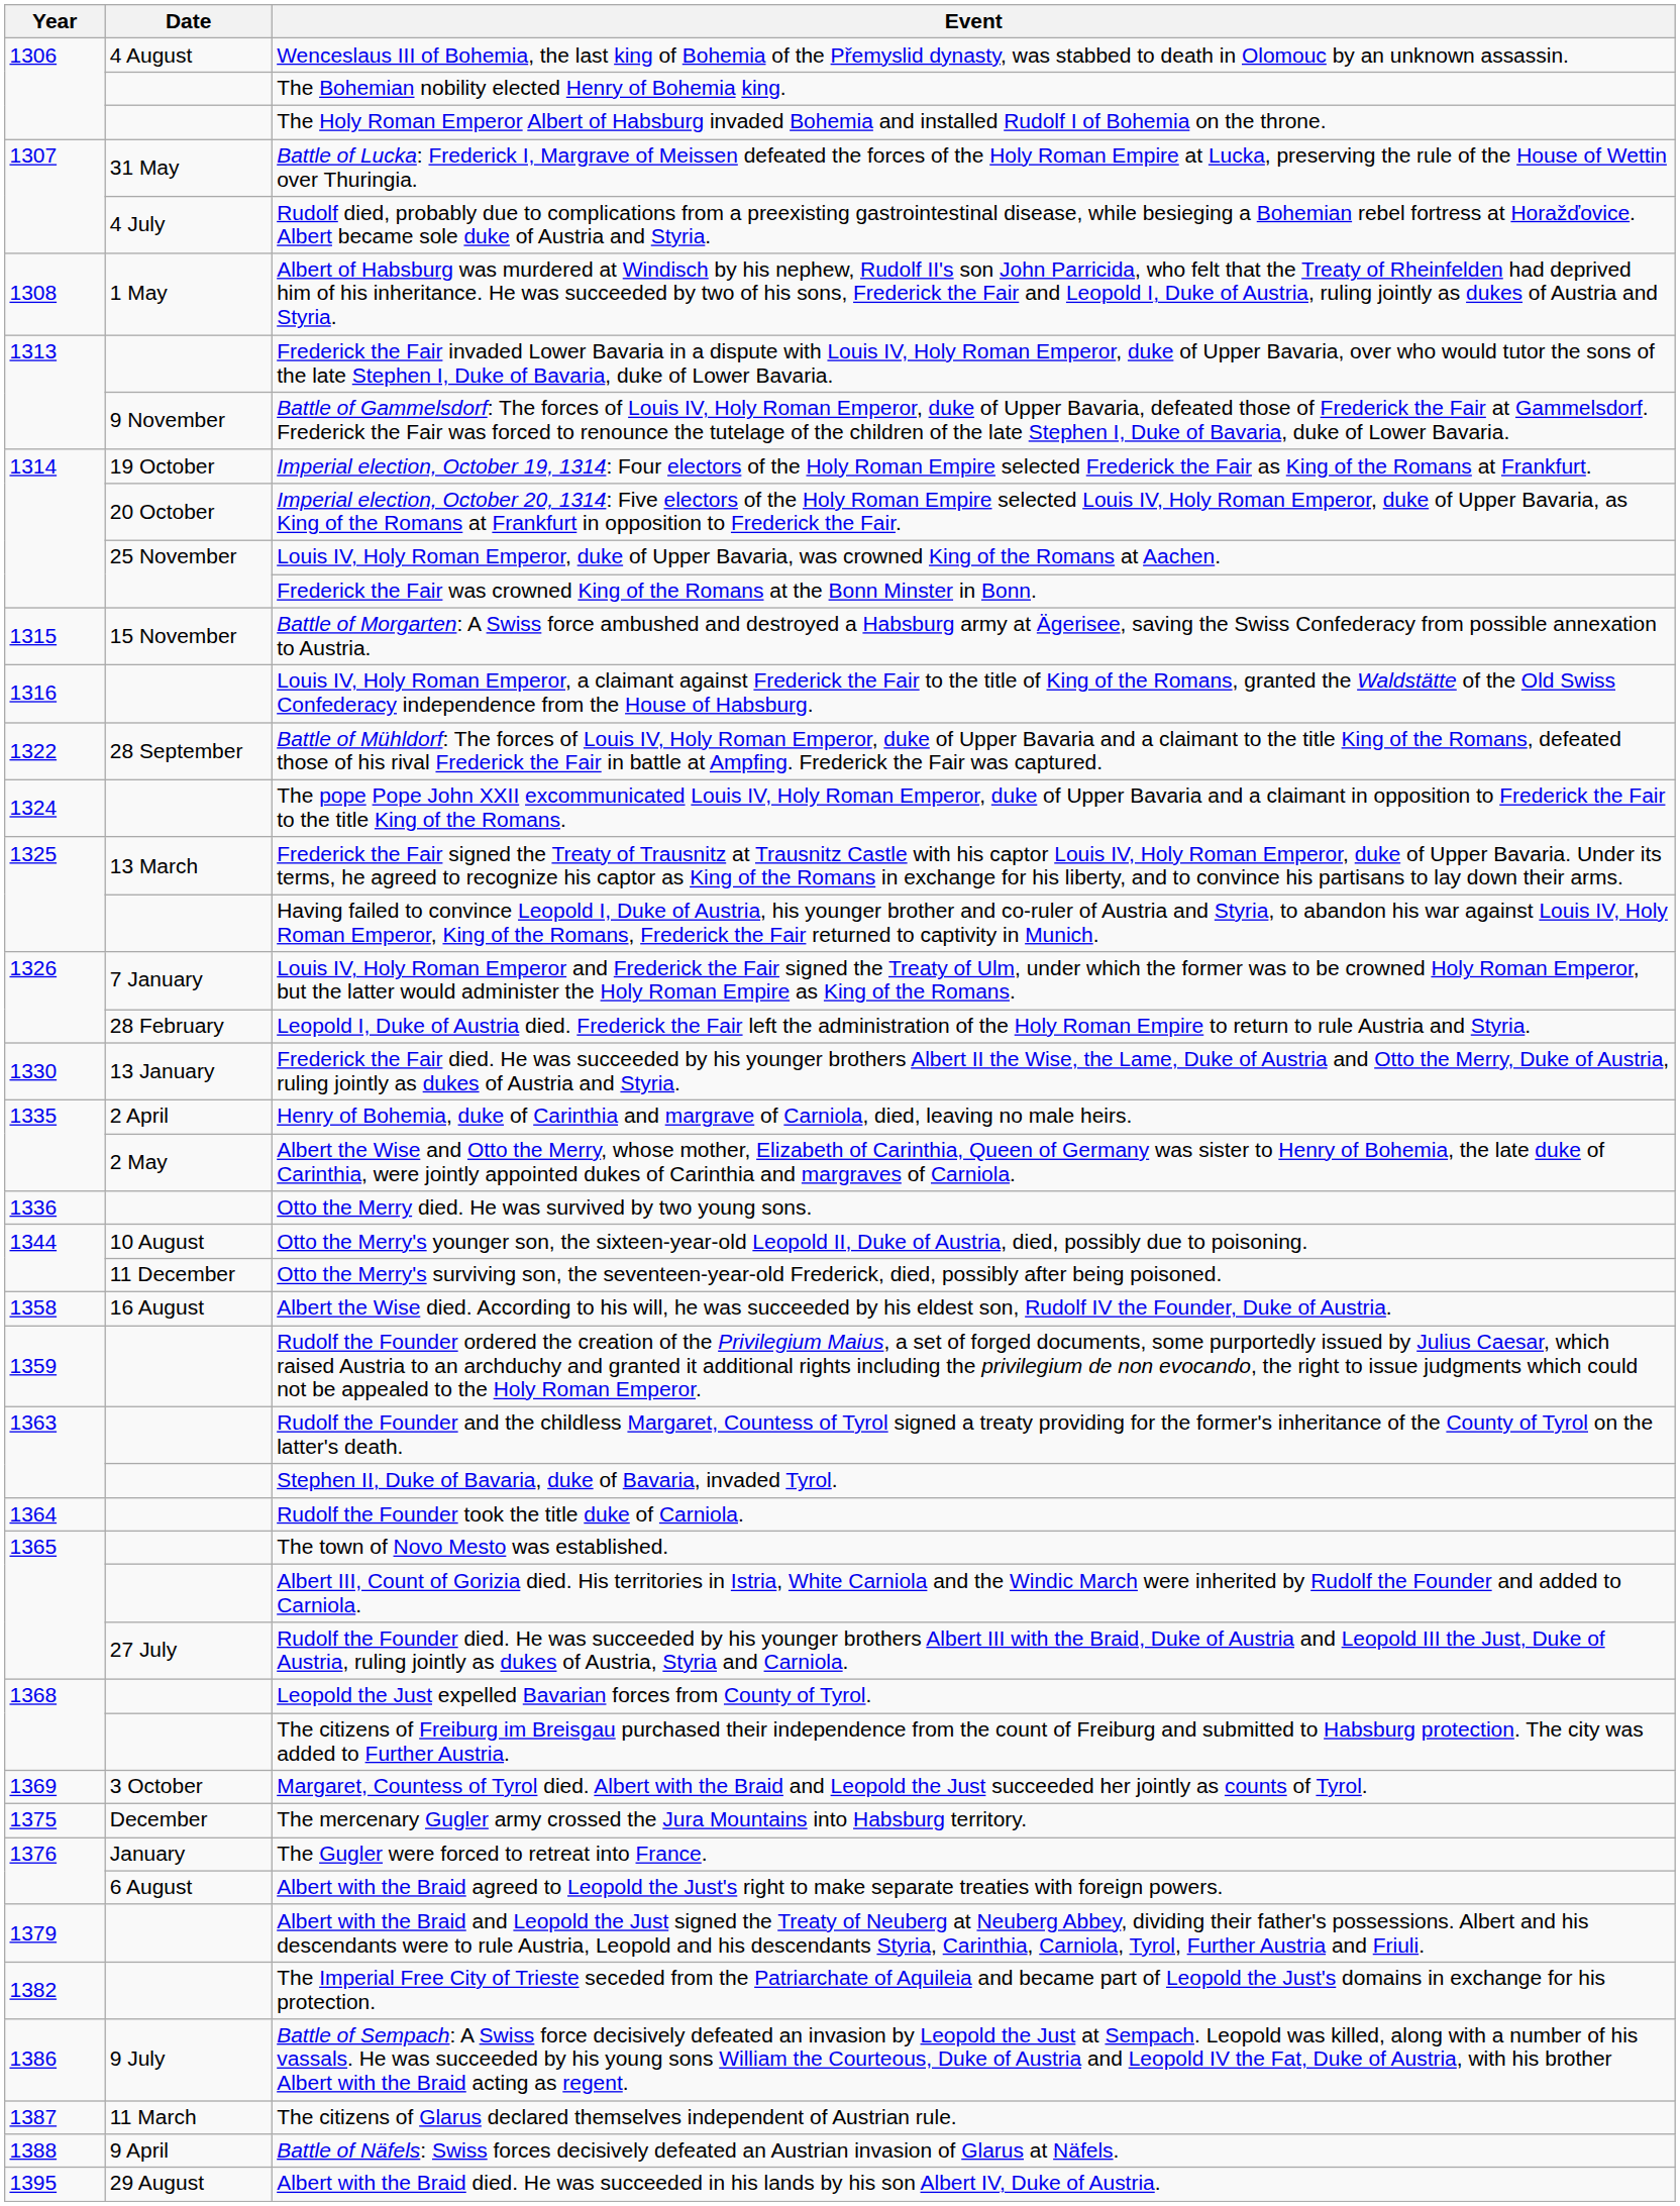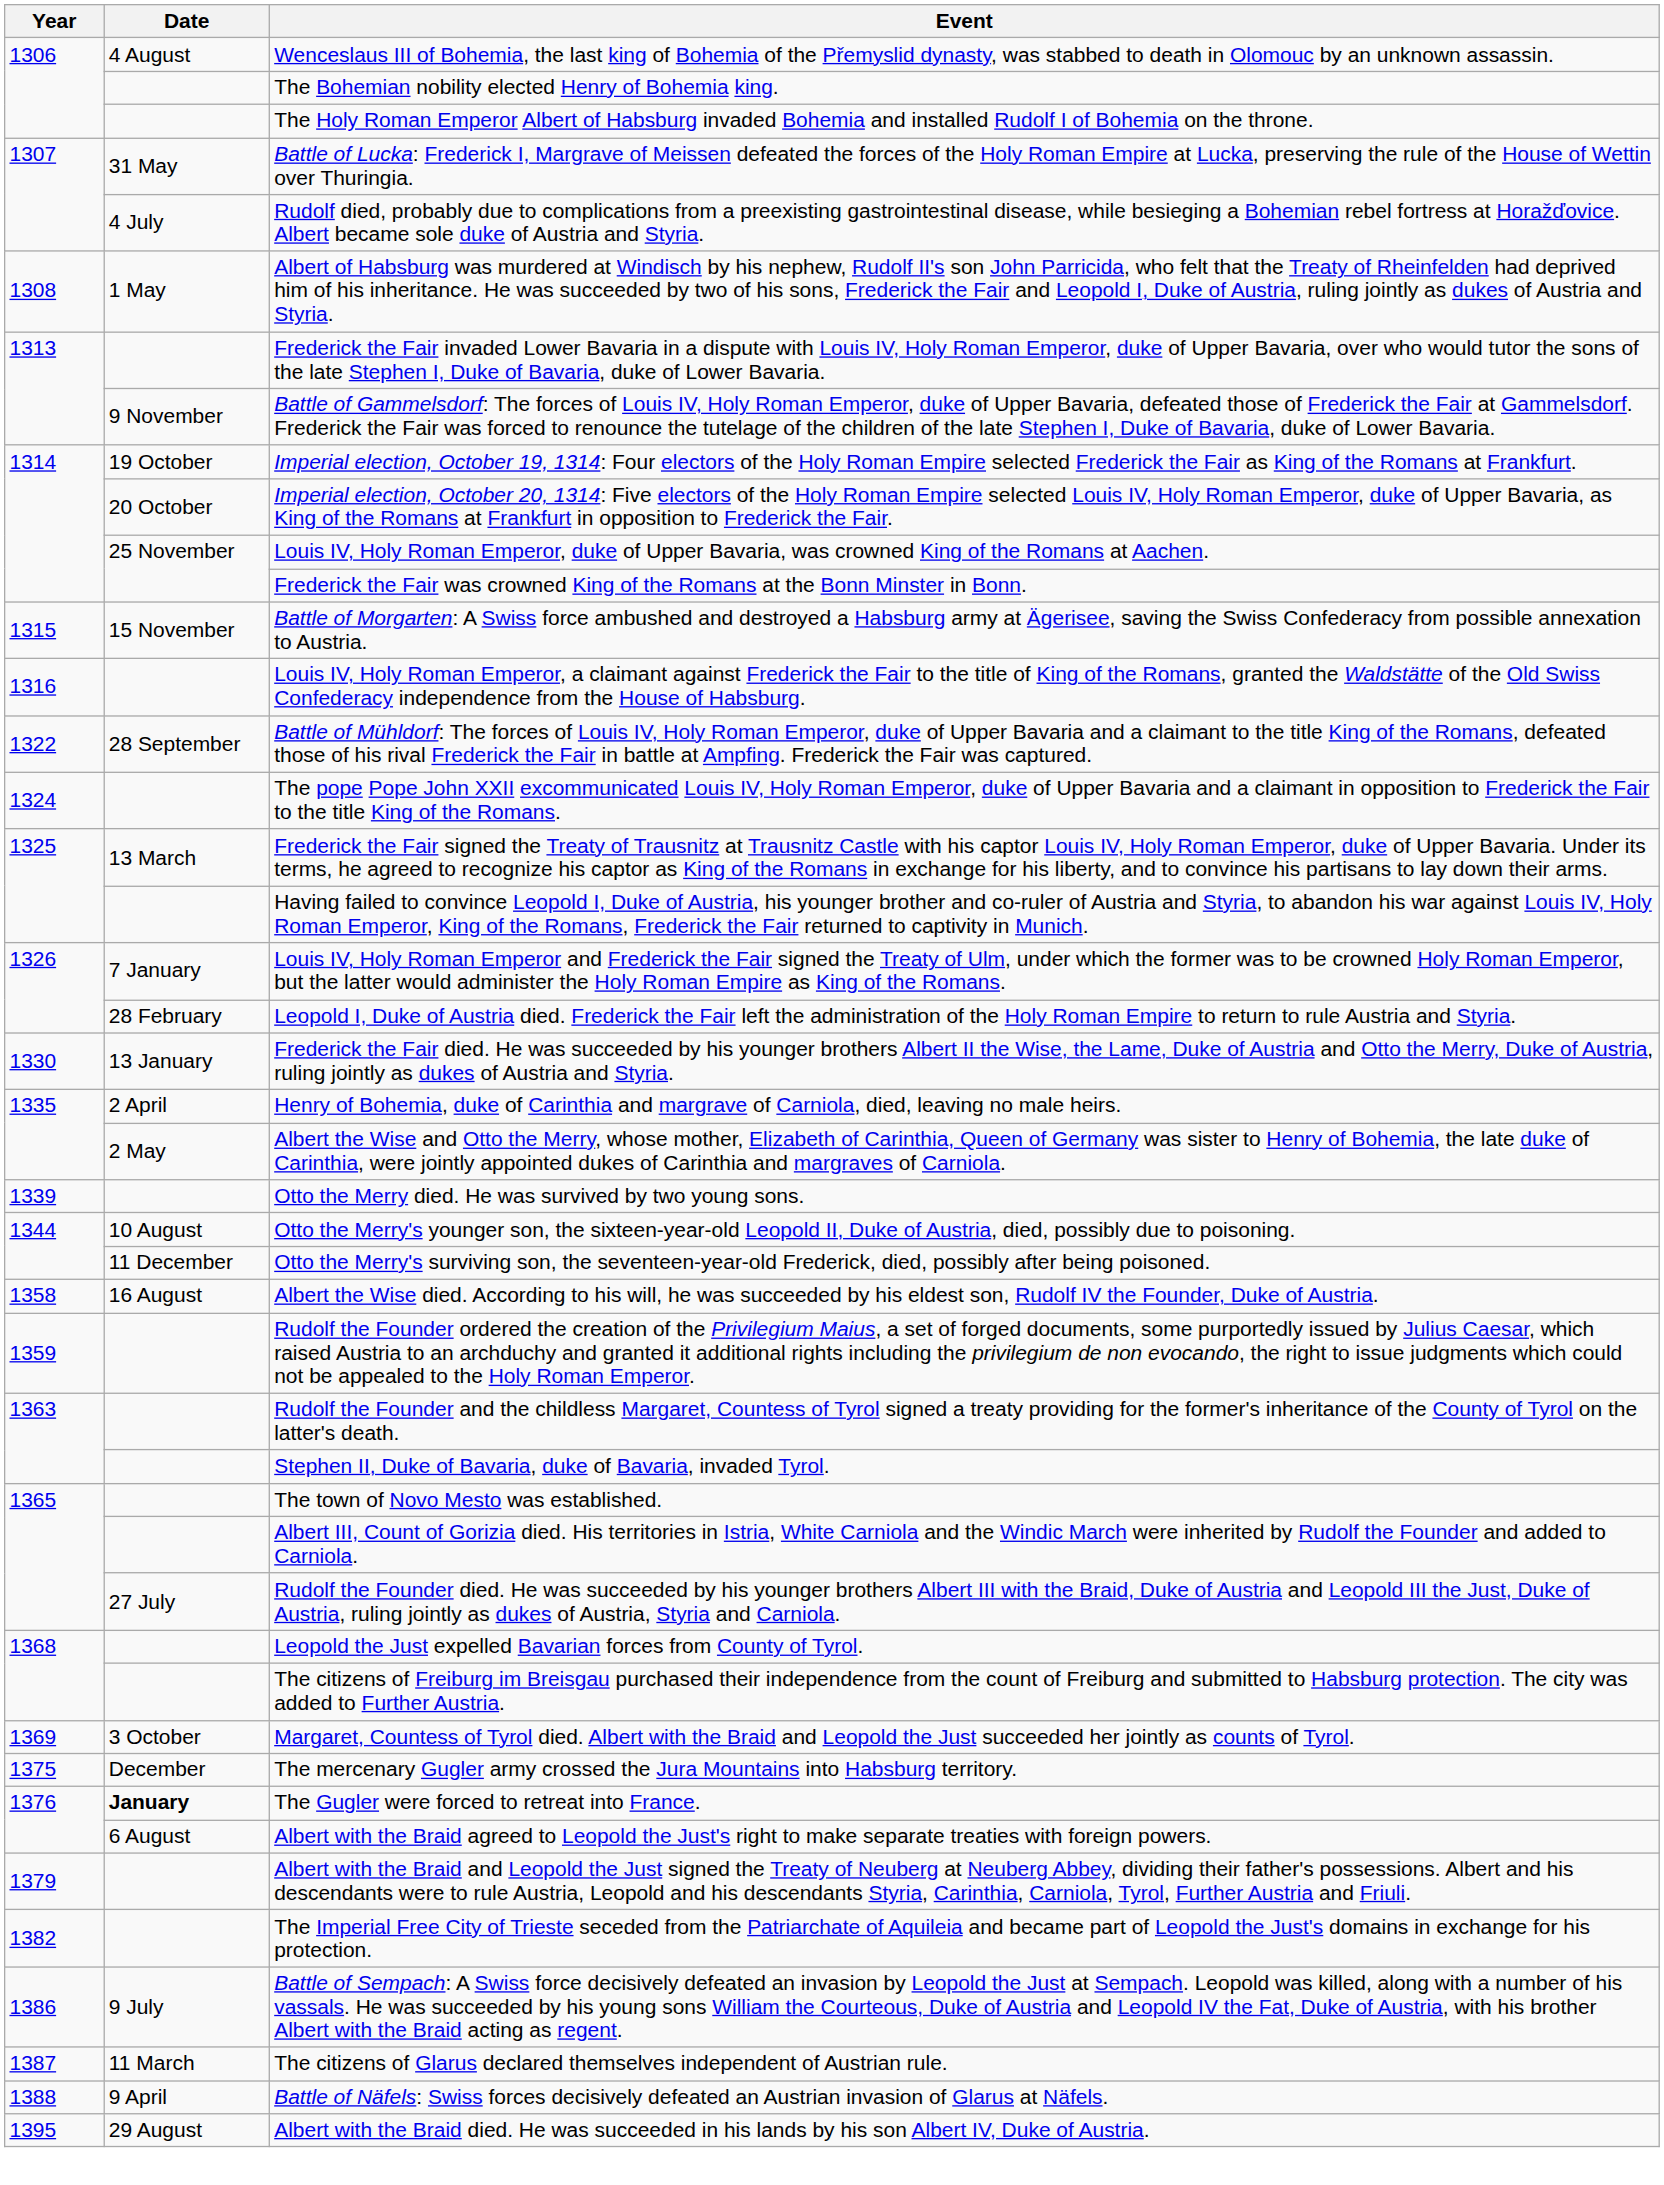Otto the Merry died. He was survived by two young sons. | Year: 1336 -> 1339
- row: 1364 | Rudolf the Founder took the title duke of Carniola.
The Gugler were forced to retreat into France. | Date: normal -> bold
